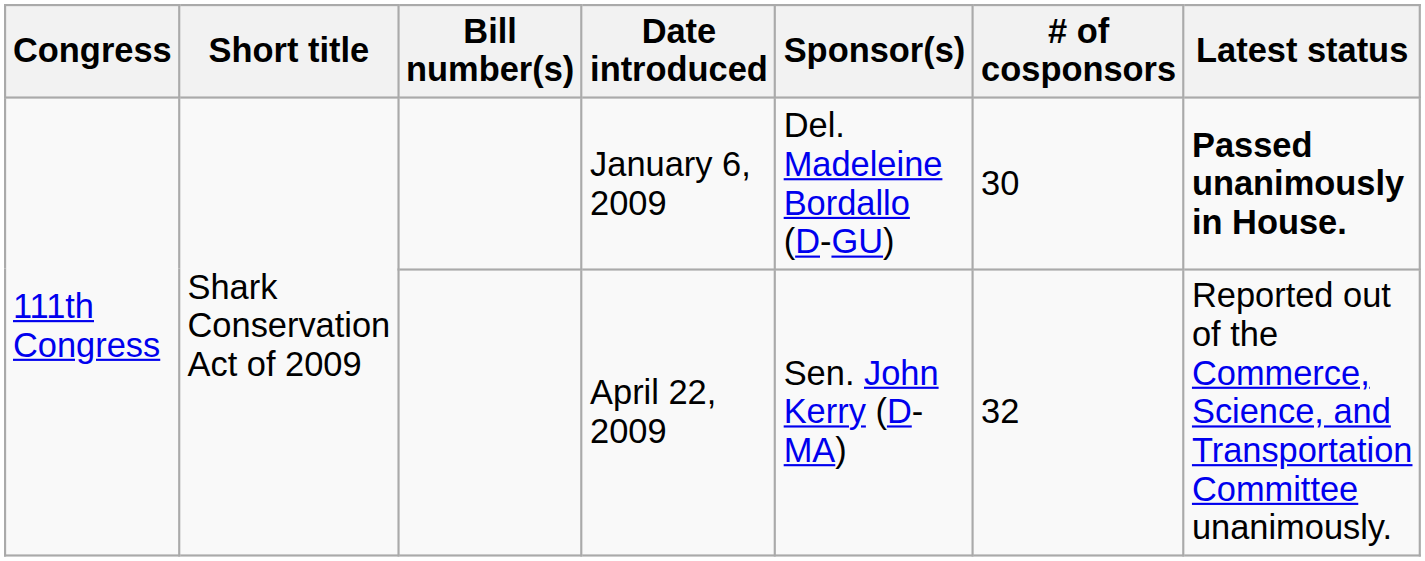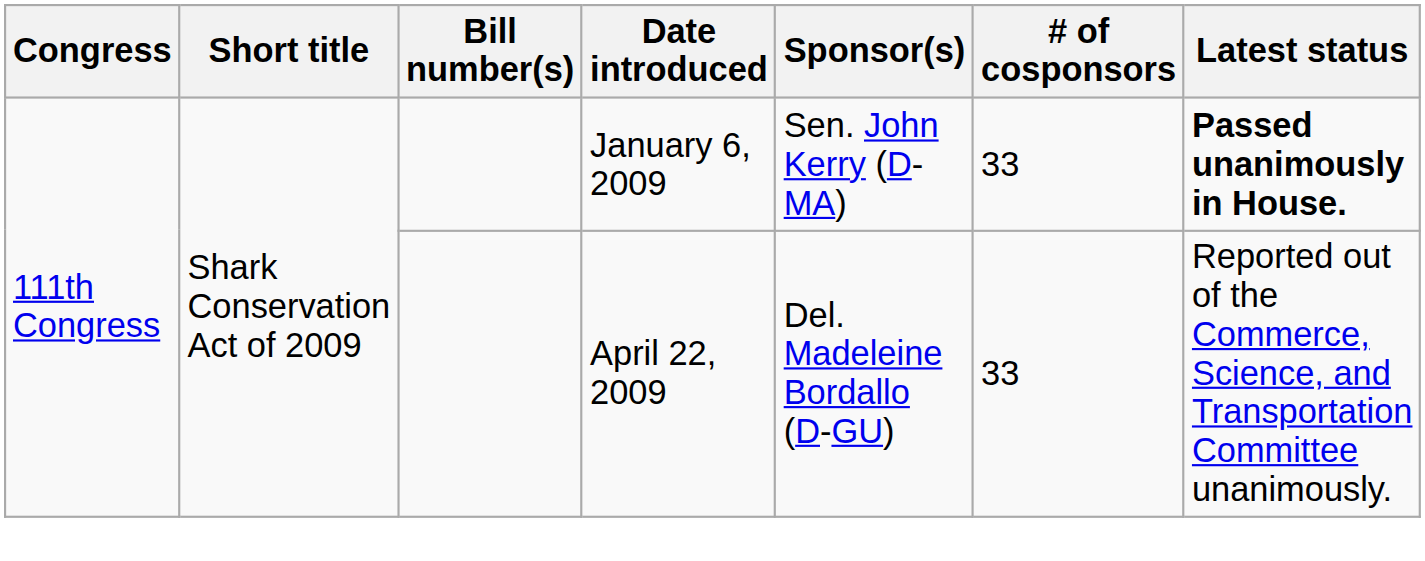January 6, 2009 | Sponsor(s): Del. Madeleine Bordallo (D-GU) -> Sen. John Kerry (D-MA)
January 6, 2009 | # of cosponsors: 30 -> 33
April 22, 2009 | Sponsor(s): Sen. John Kerry (D-MA) -> Del. Madeleine Bordallo (D-GU)
April 22, 2009 | # of cosponsors: 32 -> 33
